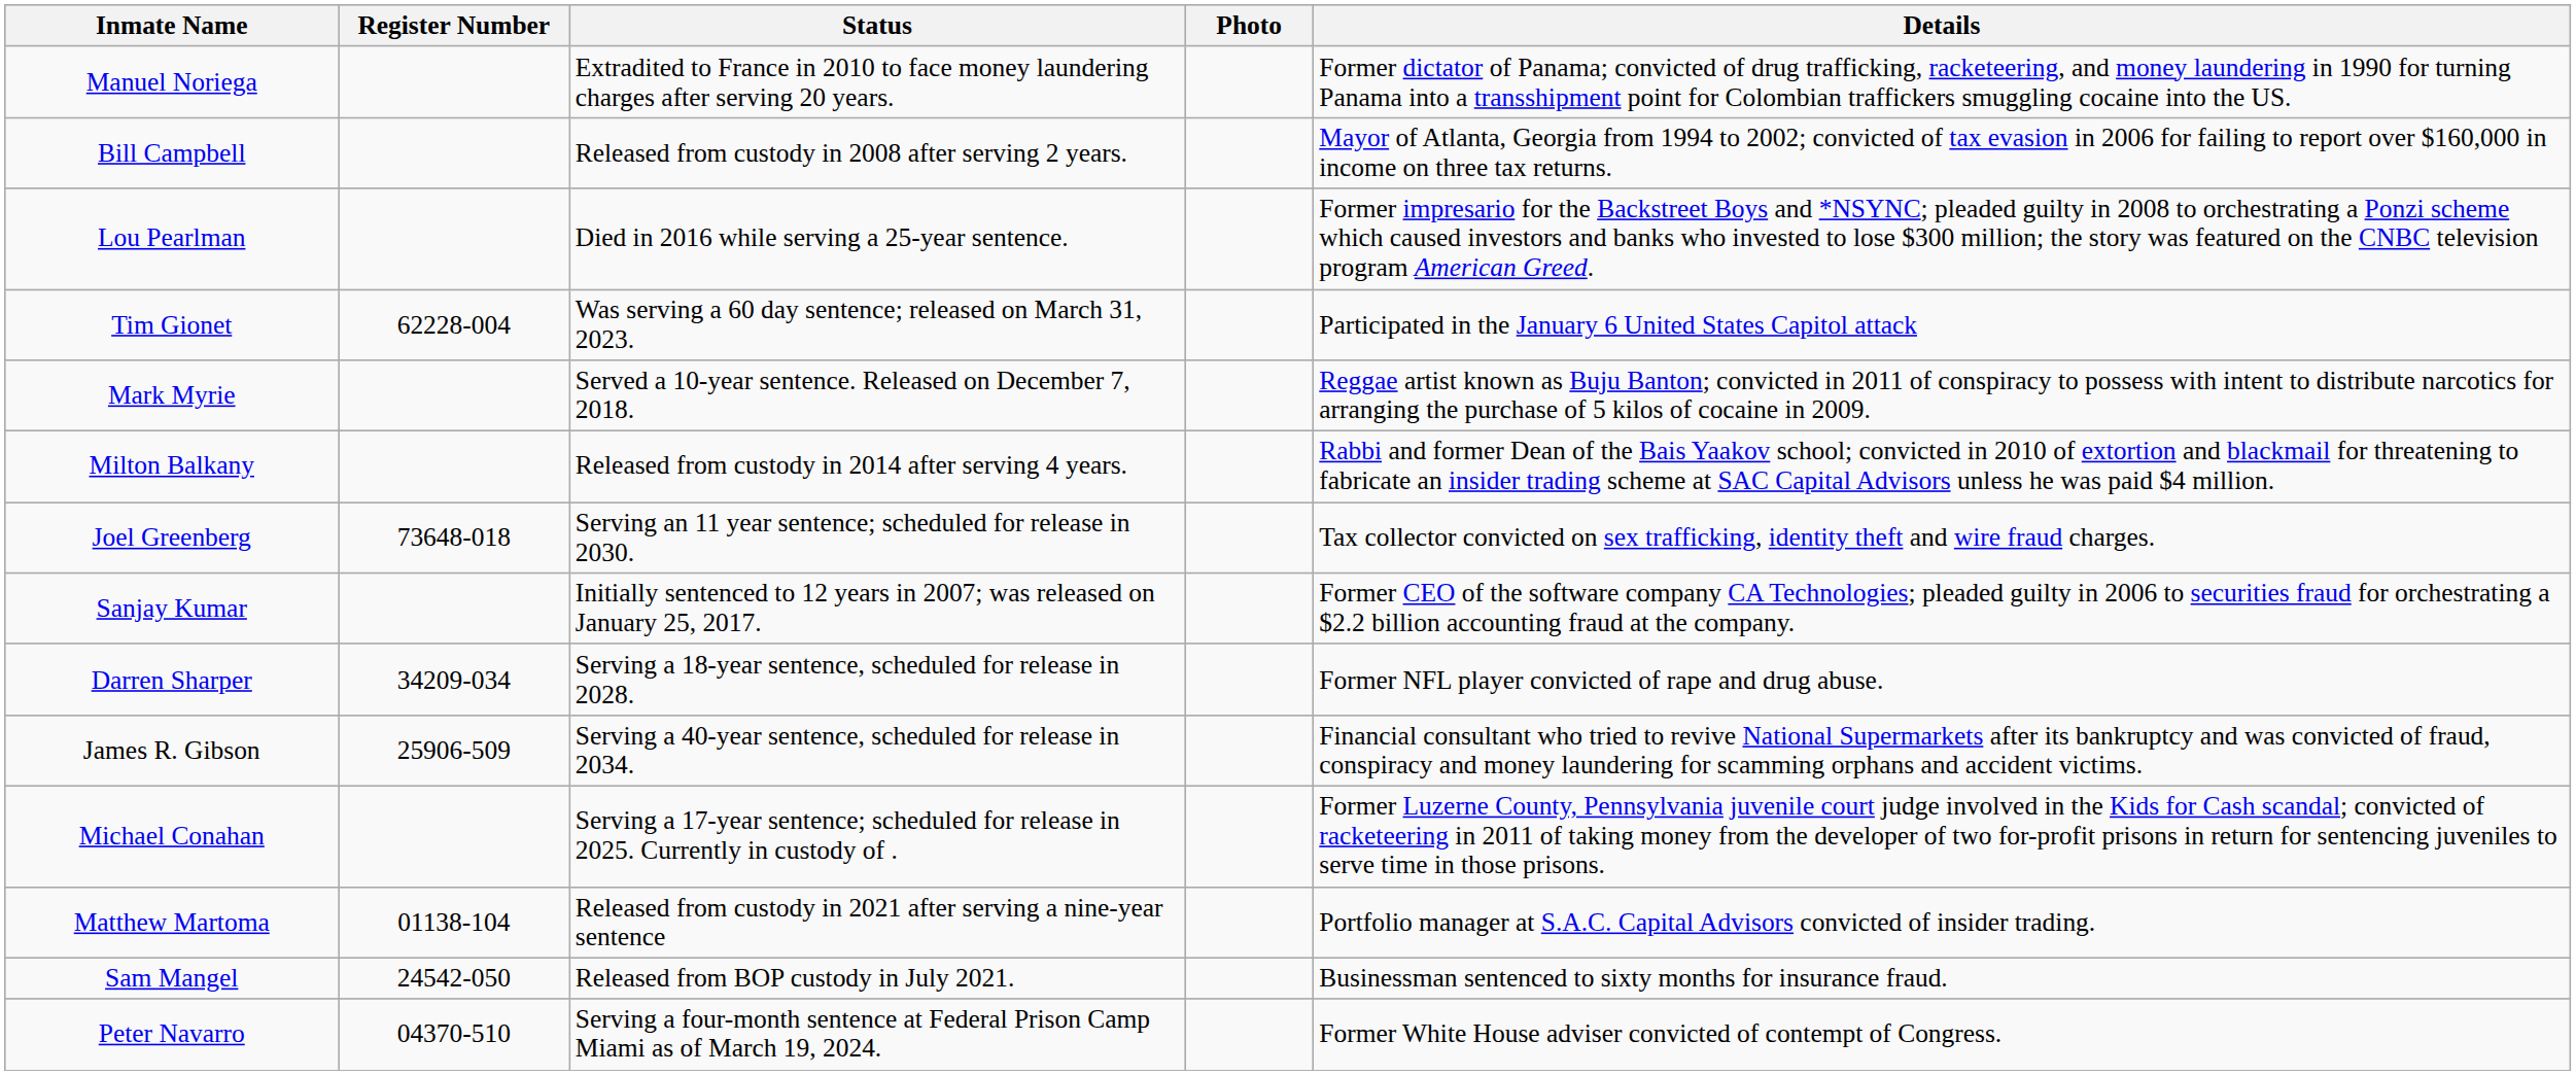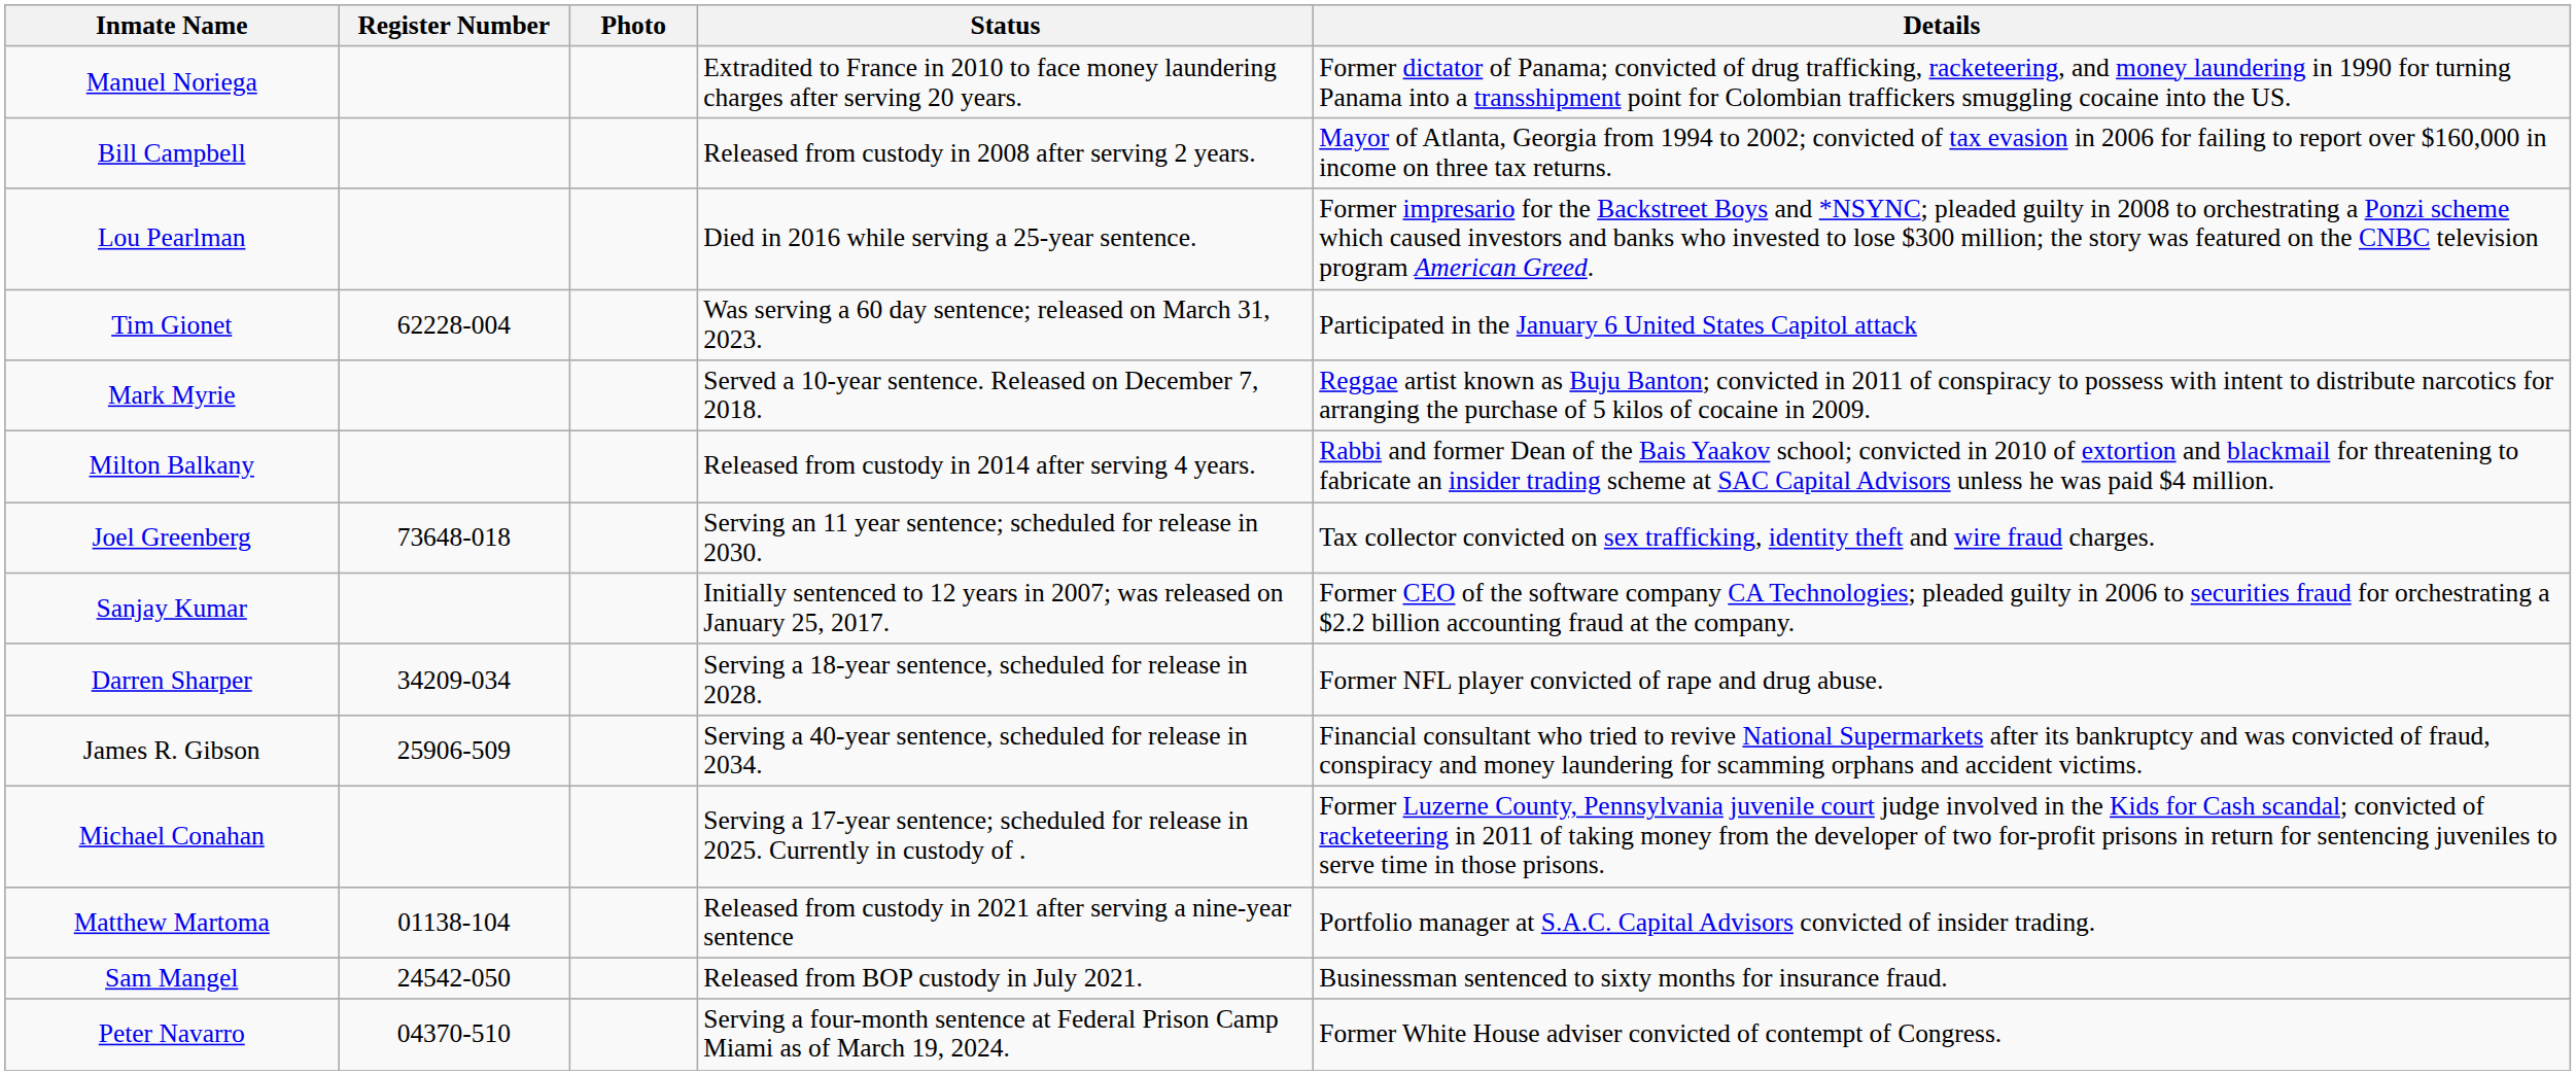columns swapped: Photo <-> Status
